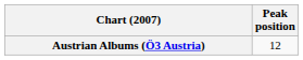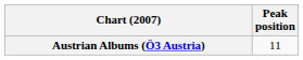Austrian Albums (Ö3 Austria) | Peak position: 12 -> 11
